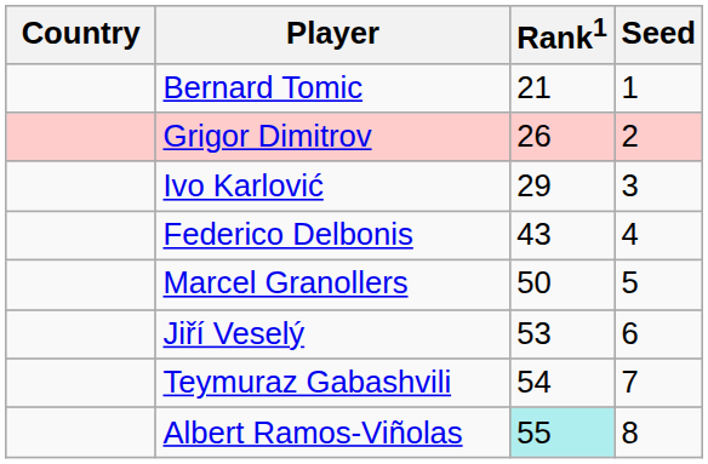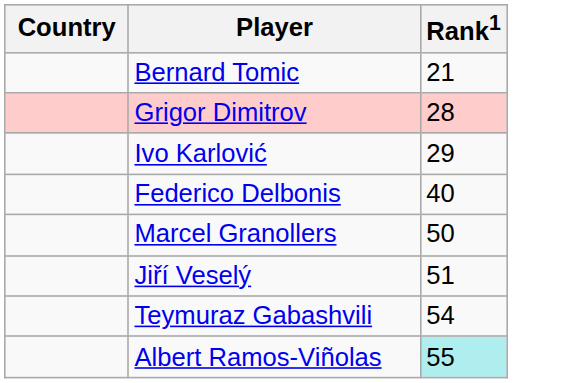- column: Seed | 1 | 2 | 3 | 4 | 5 | 6 | 7 | 8
Grigor Dimitrov | Rank1: 26 -> 28
Federico Delbonis | Rank1: 43 -> 40
Jiří Veselý | Rank1: 53 -> 51
